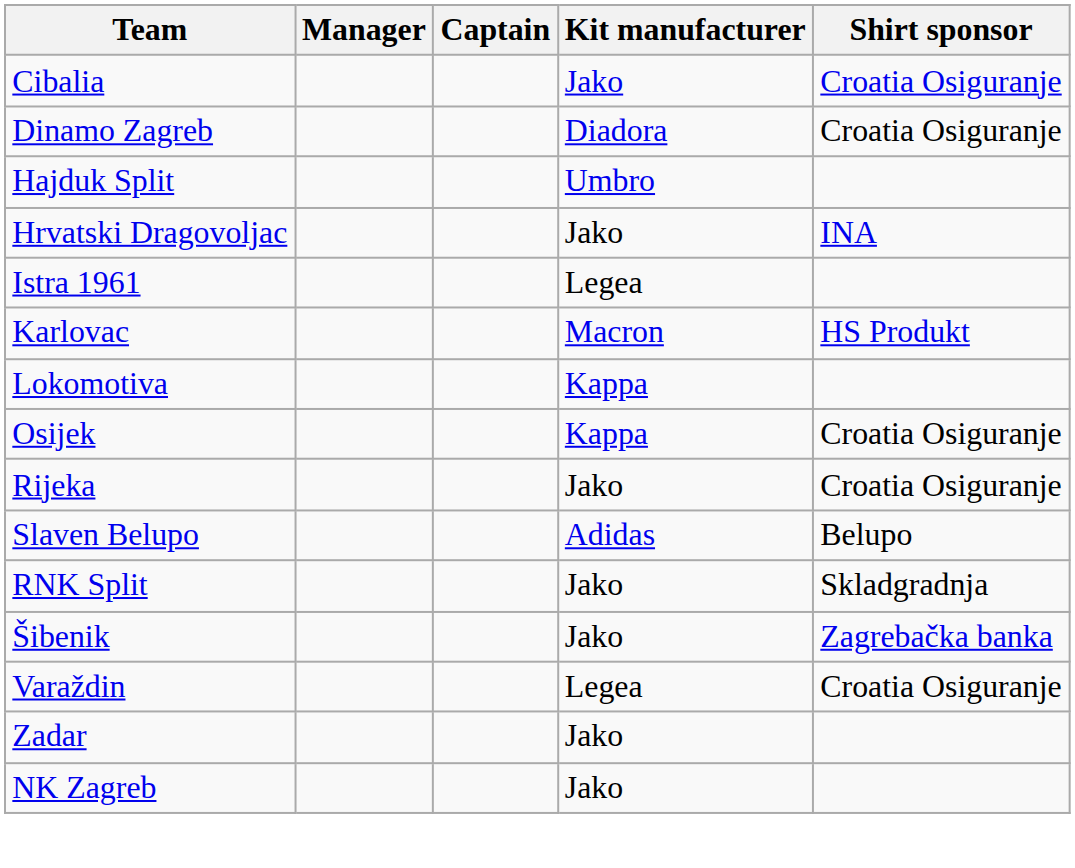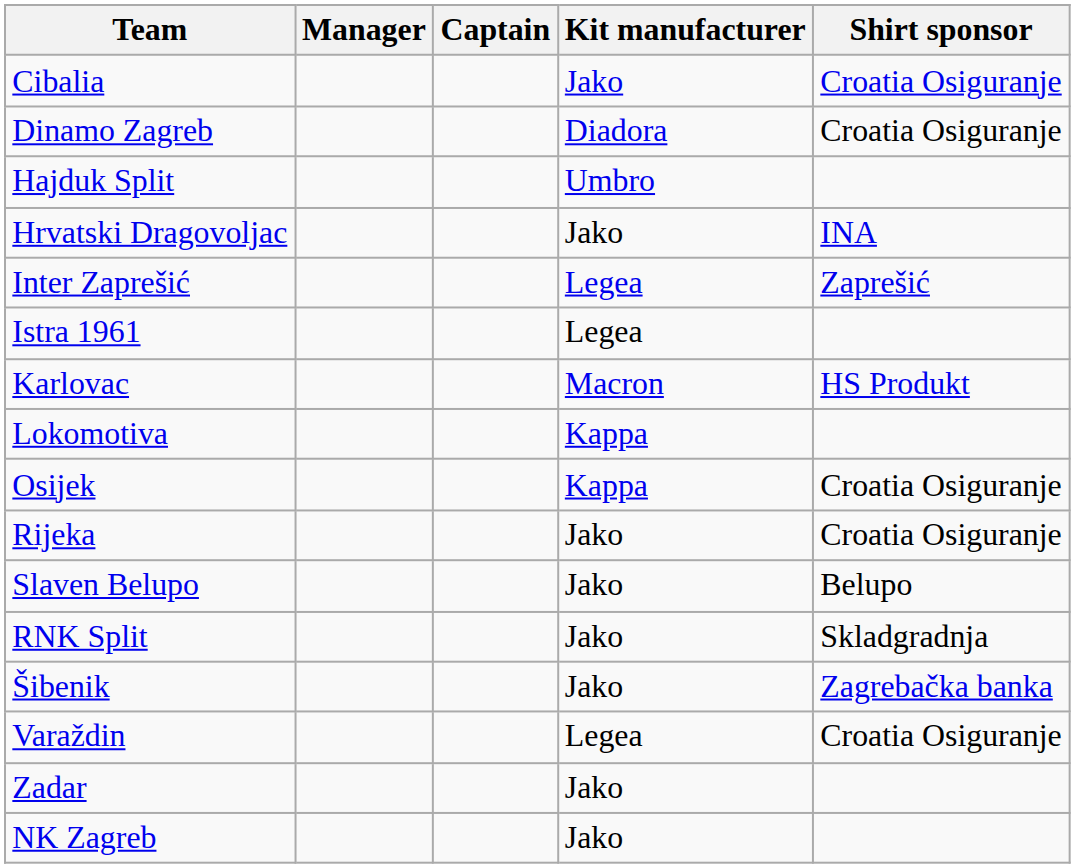+ row: Inter Zaprešić | Legea | Zaprešić
Slaven Belupo | Kit manufacturer: Adidas -> Jako
